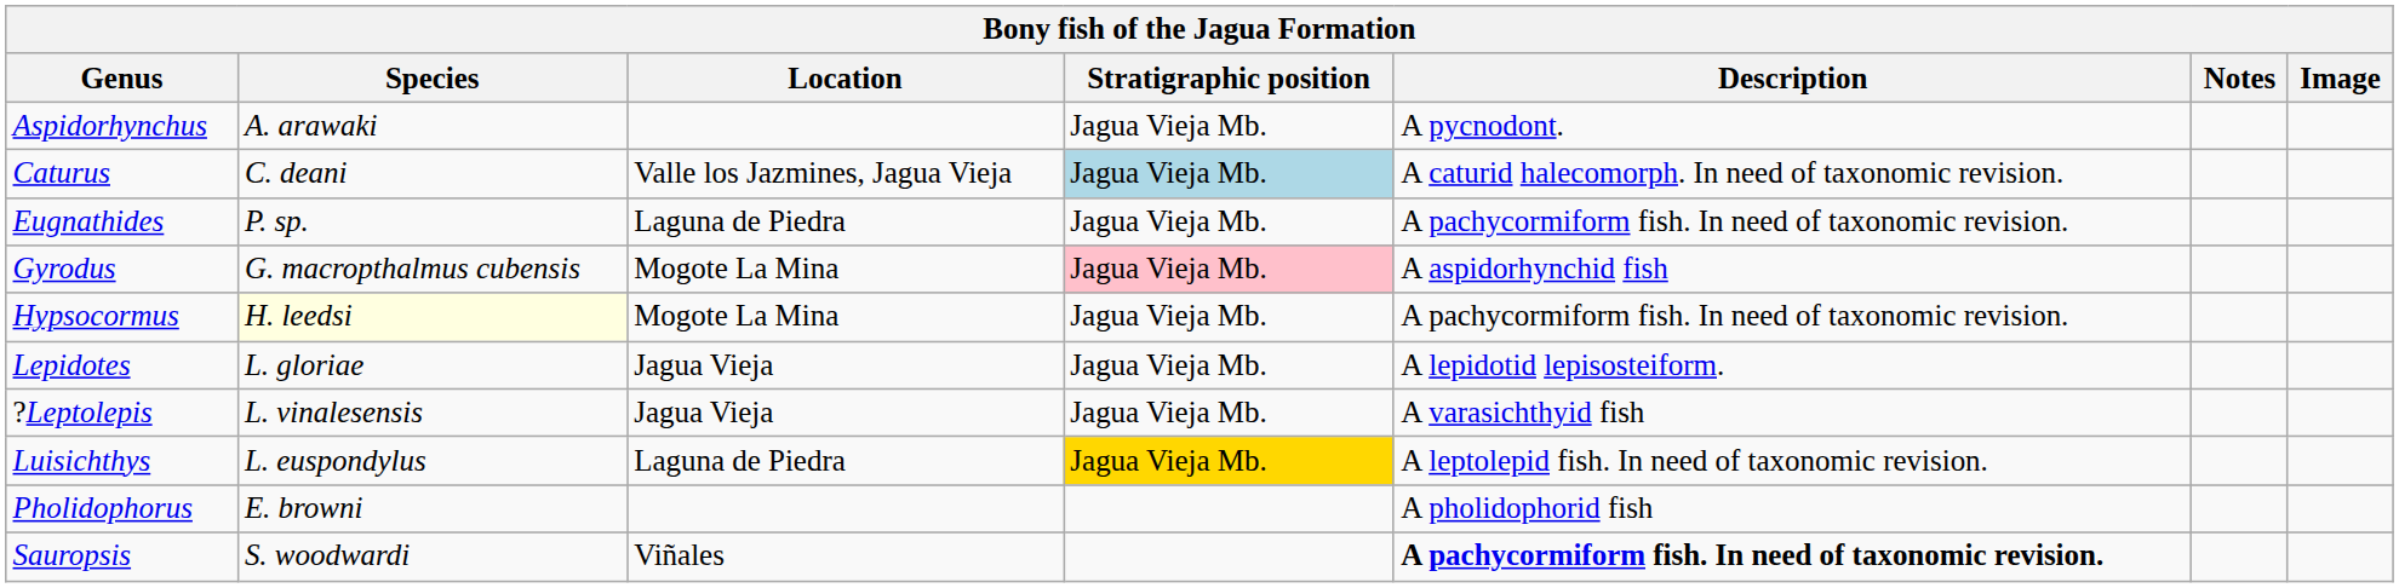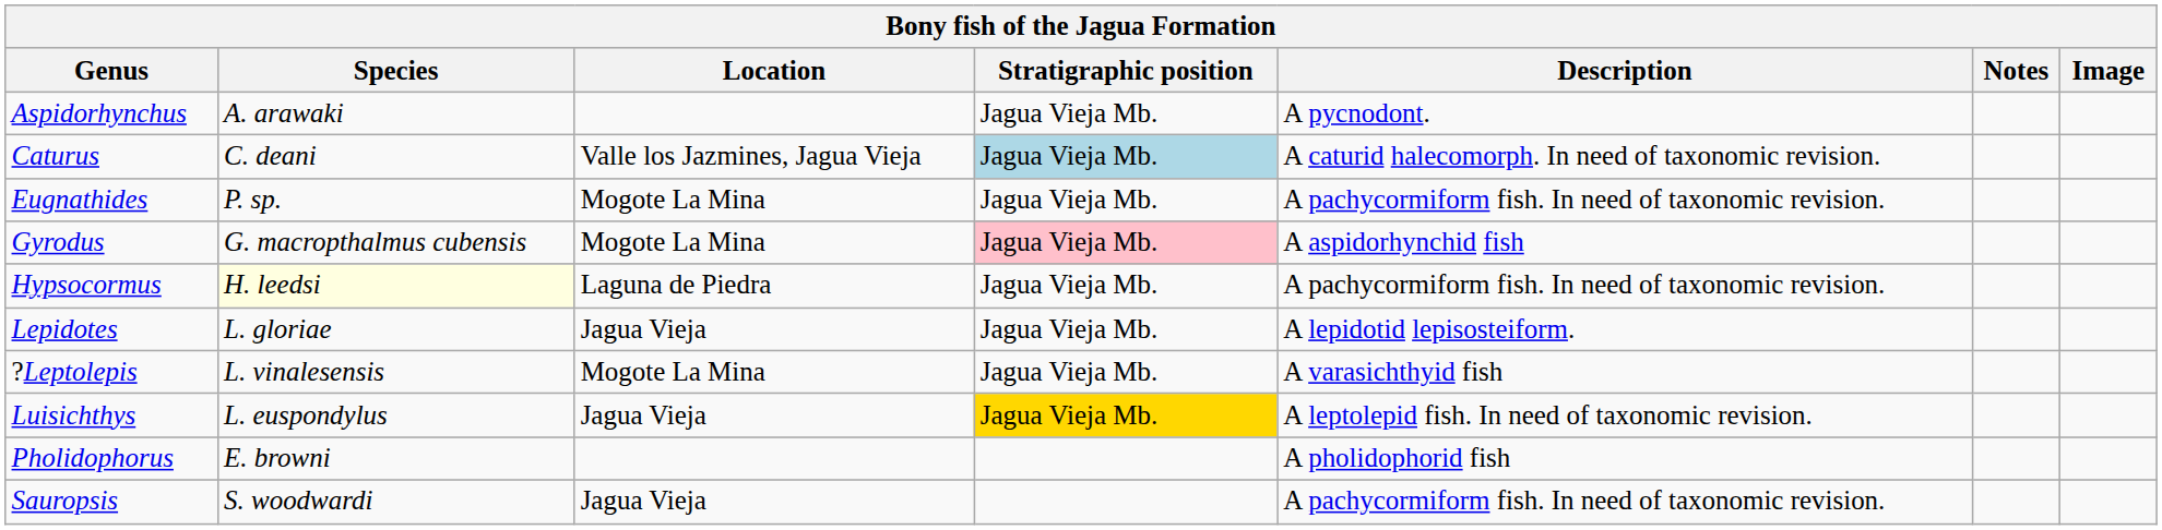Eugnathides | Location: Laguna de Piedra -> Mogote La Mina
Hypsocormus | Location: Mogote La Mina -> Laguna de Piedra
?Leptolepis | Location: Jagua Vieja -> Mogote La Mina
Luisichthys | Location: Laguna de Piedra -> Jagua Vieja
Sauropsis | Location: Viñales -> Jagua Vieja
Sauropsis | Description: bold -> normal
